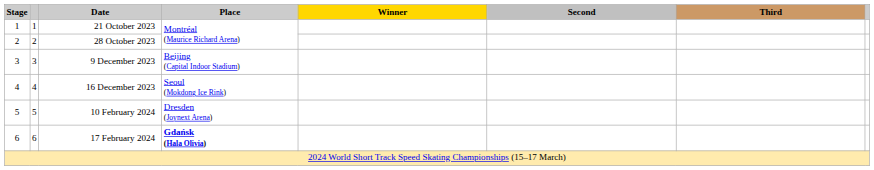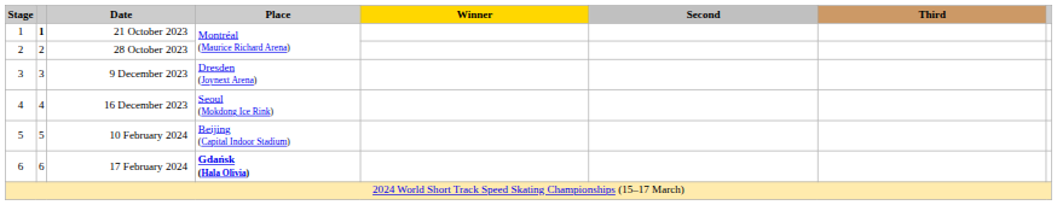21 October 2023 | column 2: normal -> bold
9 December 2023 | Place: Beijing (Capital Indoor Stadium) -> Dresden (Joynext Arena)
10 February 2024 | Place: Dresden (Joynext Arena) -> Beijing (Capital Indoor Stadium)
